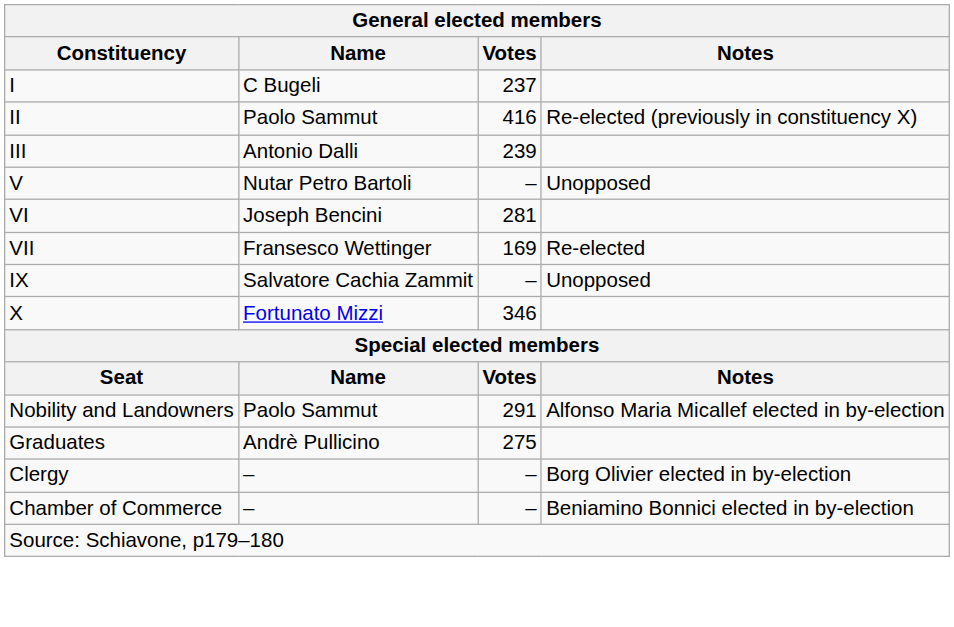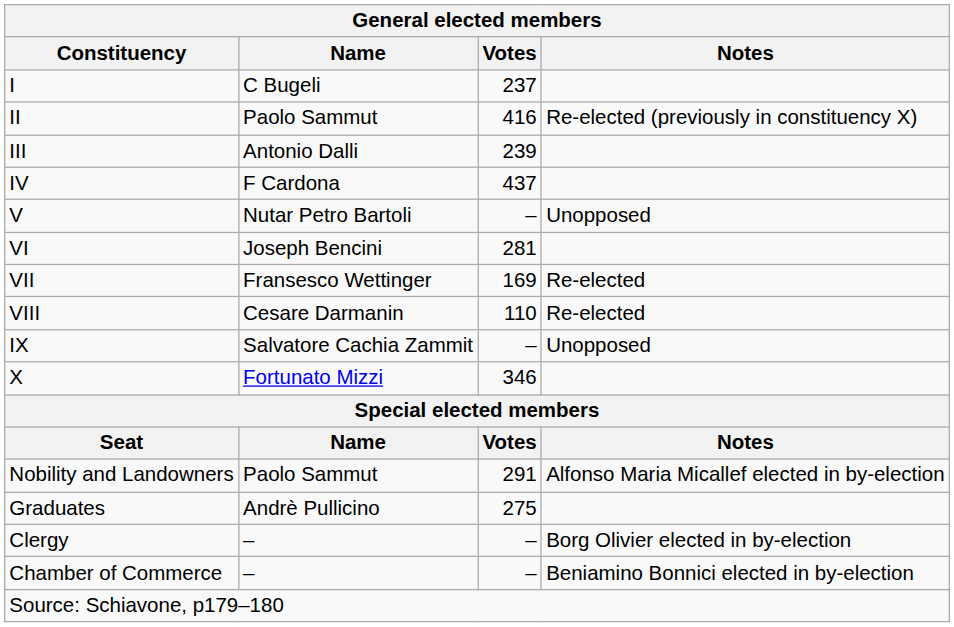+ row: IV | F Cardona | 437
+ row: VIII | Cesare Darmanin | 110 | Re-elected
